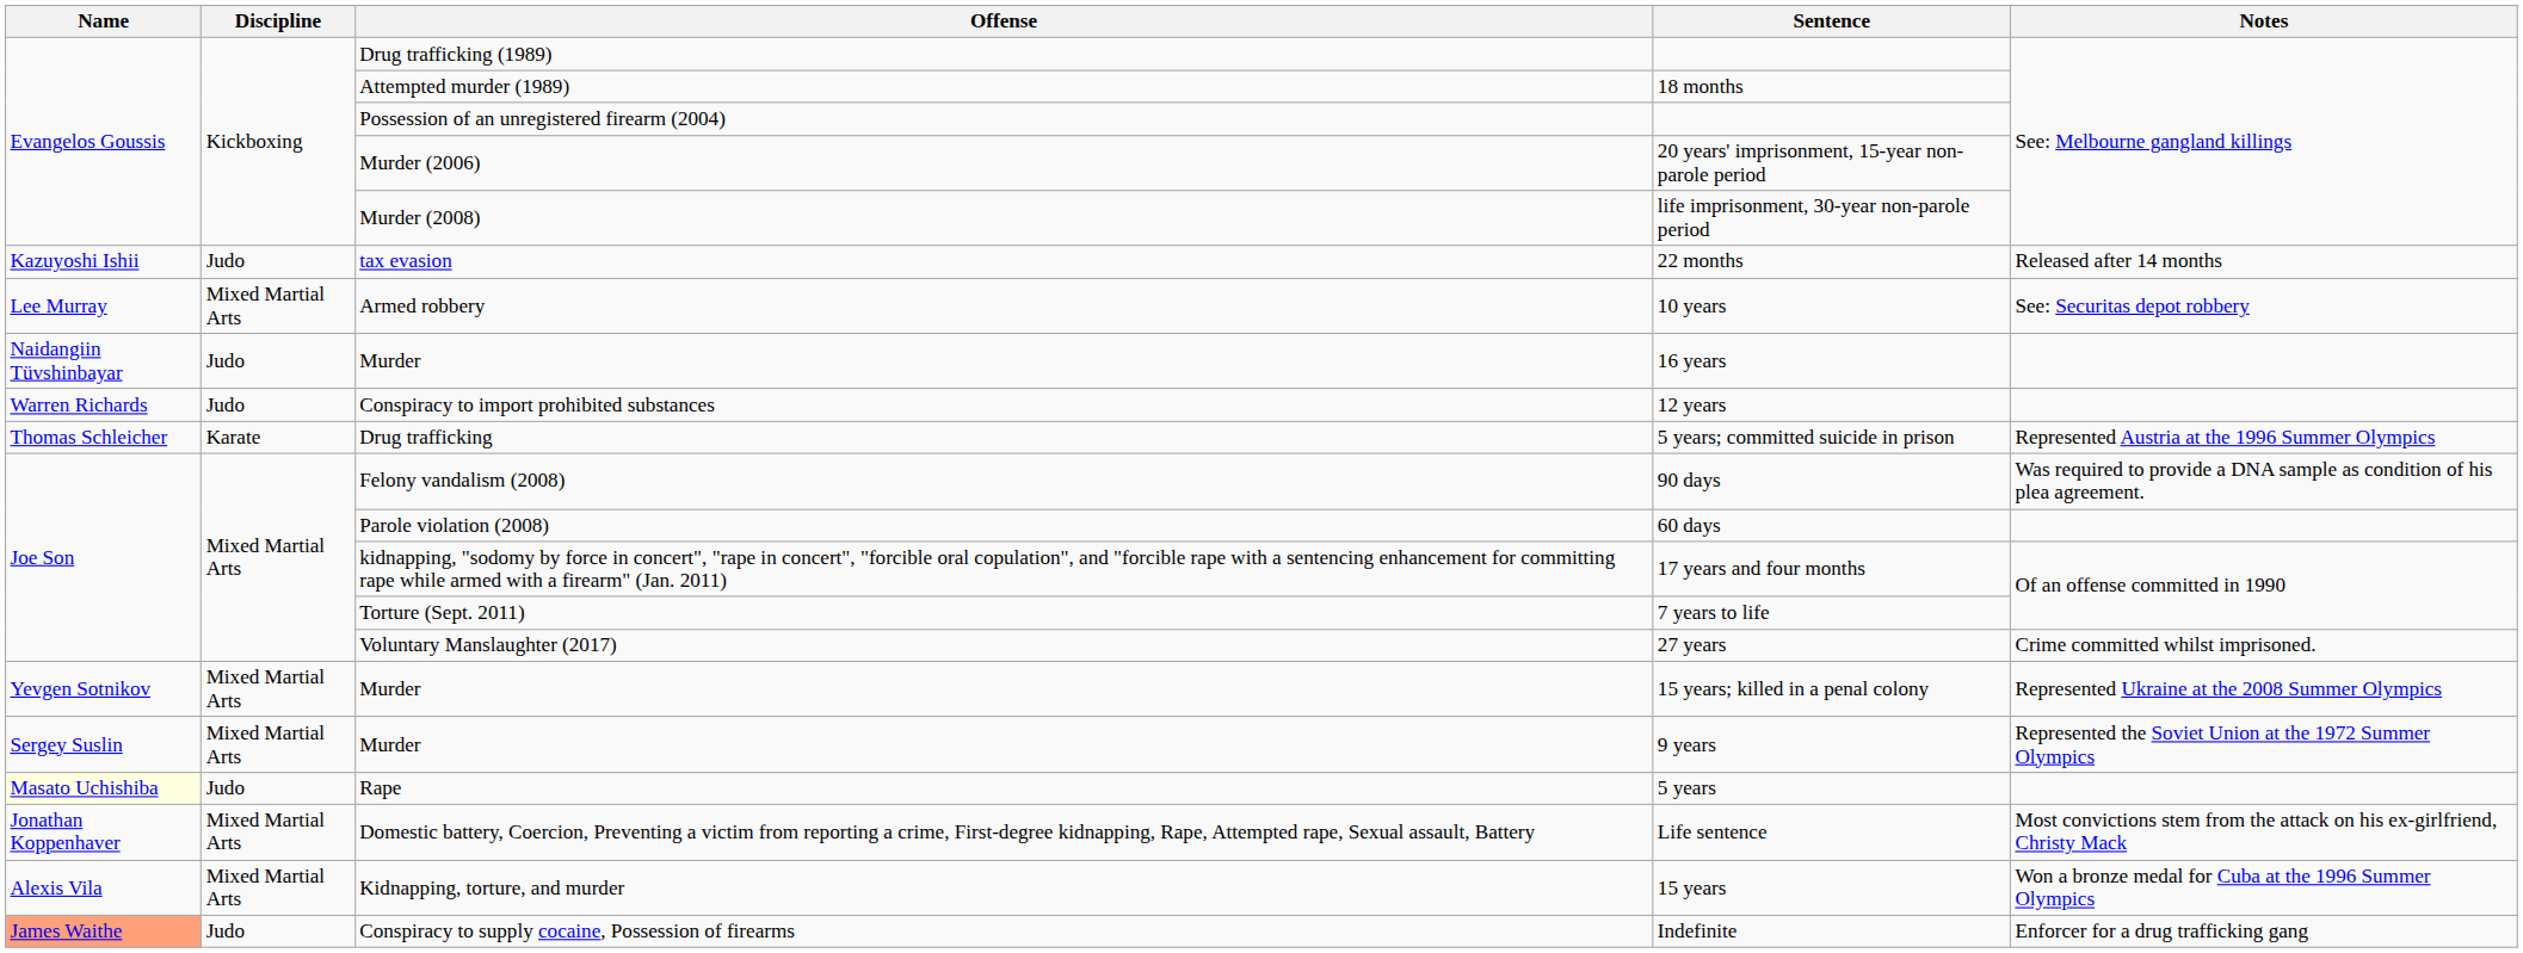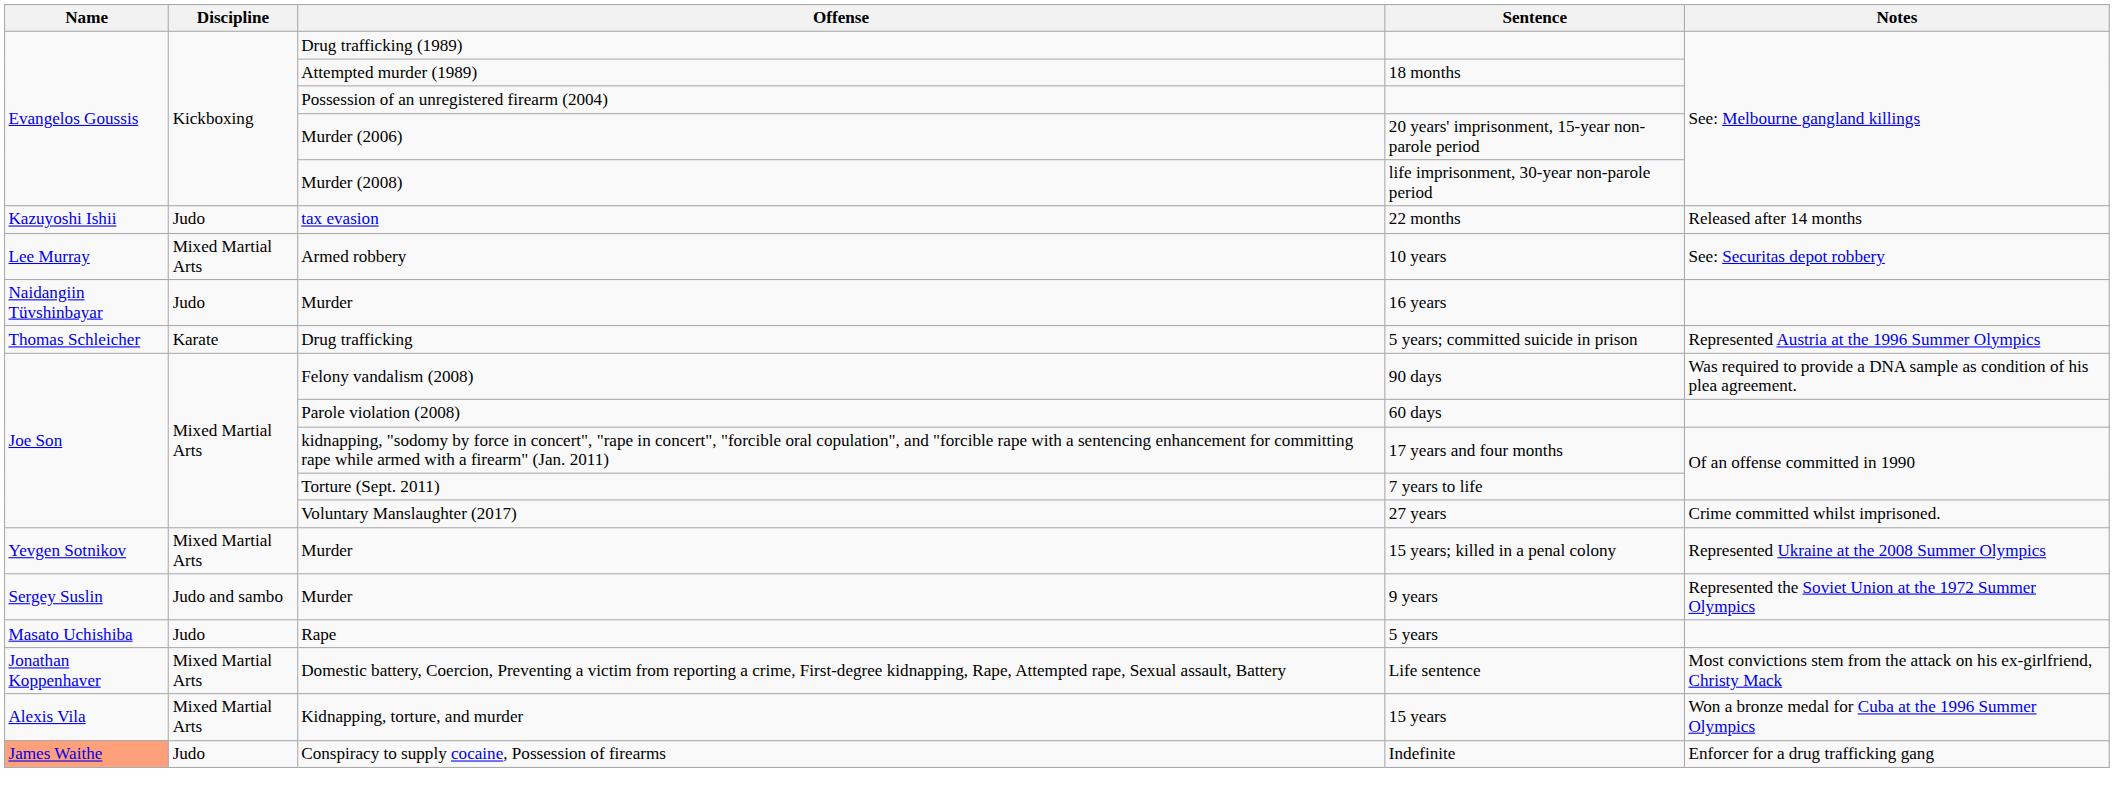- row: Warren Richards | Judo | Conspiracy to import prohibited substances | 12 years
9 years | Discipline: Mixed Martial Arts -> Judo and sambo
5 years | Name: lightyellow background -> no background
